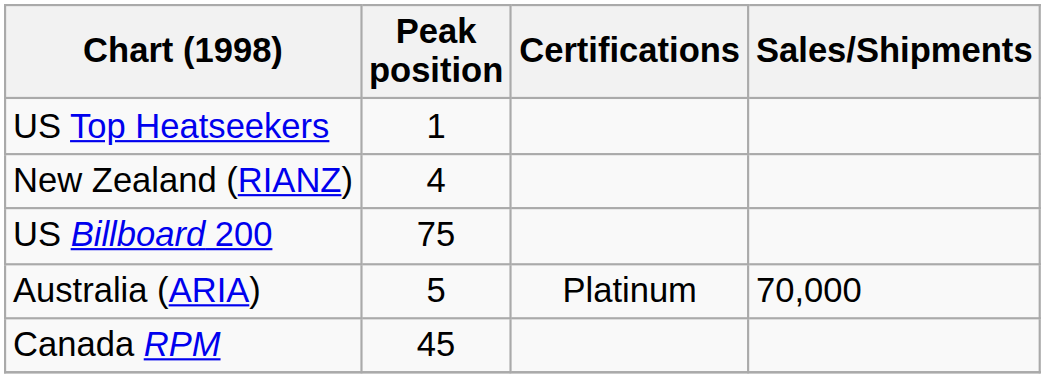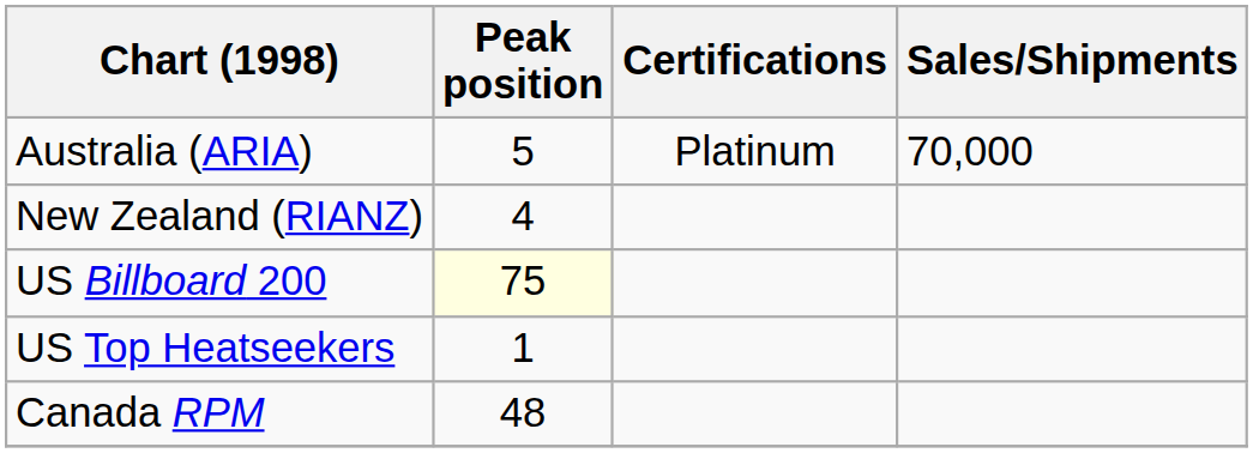rows swapped: Australia (ARIA) <-> US Top Heatseekers
US Billboard 200 | Peak position: no background -> lightyellow background
Canada RPM | Peak position: 45 -> 48
